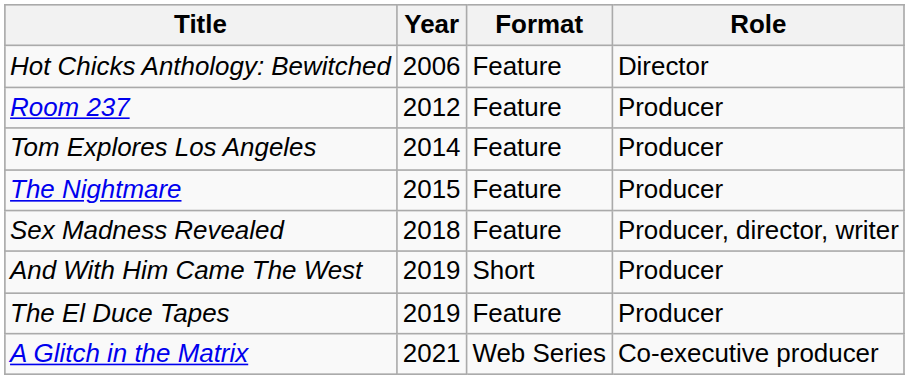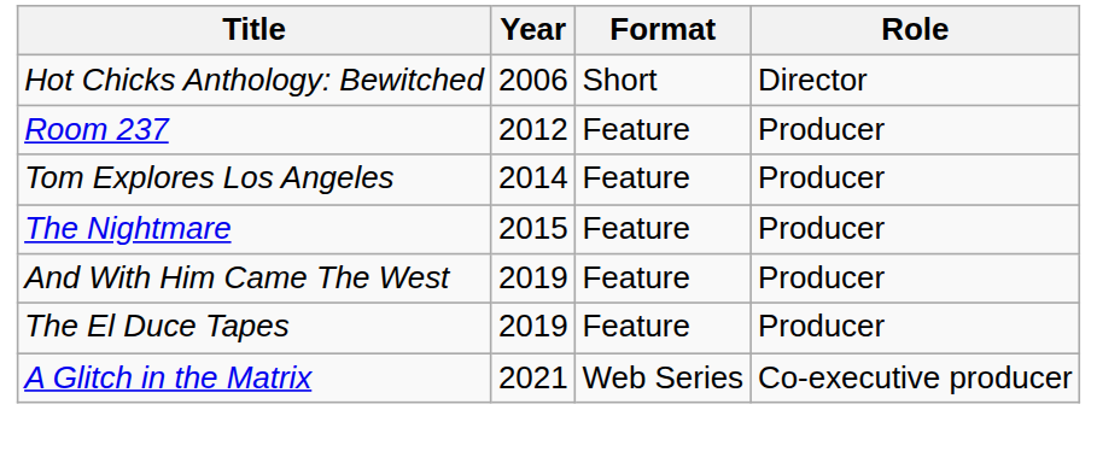Hot Chicks Anthology: Bewitched | Format: Feature -> Short
- row: Sex Madness Revealed | 2018 | Feature | Producer, director, writer
And With Him Came The West | Format: Short -> Feature
